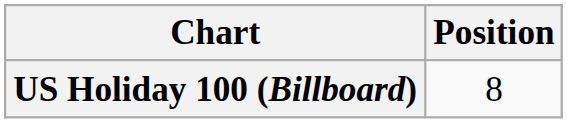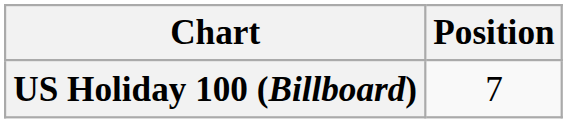US Holiday 100 (Billboard) | Position: 8 -> 7
